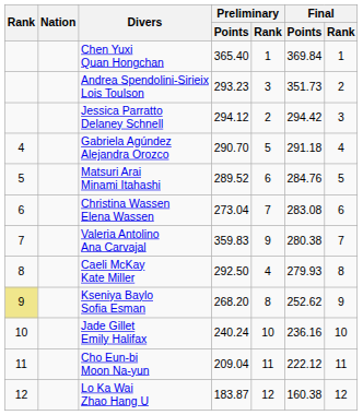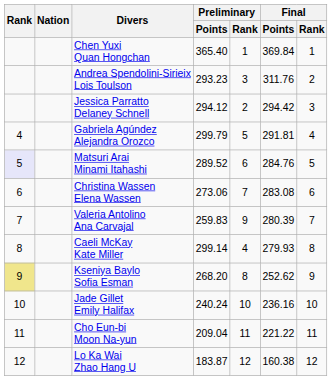Andrea Spendolini-Sirieix Lois Toulson | Final / Points: 351.73 -> 311.76
Gabriela Agúndez Alejandra Orozco | Preliminary / Points: 290.70 -> 299.79
Gabriela Agúndez Alejandra Orozco | Final / Points: 291.18 -> 291.81
Matsuri Arai Minami Itahashi | Rank: no background -> lavender background
Christina Wassen Elena Wassen | Preliminary / Points: 273.04 -> 273.06
Valeria Antolino Ana Carvajal | Preliminary / Points: 359.83 -> 259.83
Valeria Antolino Ana Carvajal | Final / Points: 280.38 -> 280.39
Caeli McKay Kate Miller | Preliminary / Points: 292.50 -> 299.14
Cho Eun-bi Moon Na-yun | Final / Points: 222.12 -> 221.22
